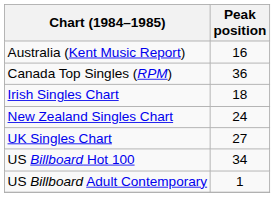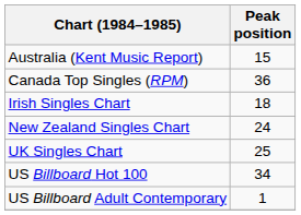Australia (Kent Music Report) | Peak position: 16 -> 15
UK Singles Chart | Peak position: 27 -> 25
